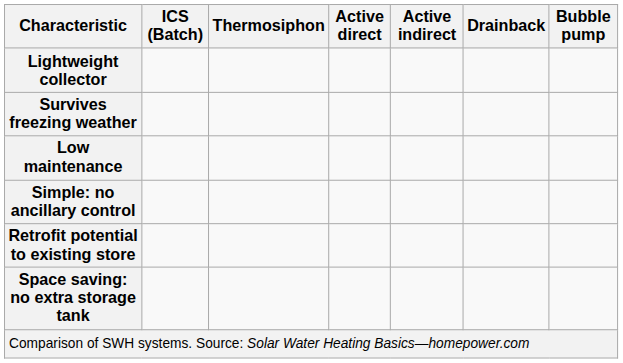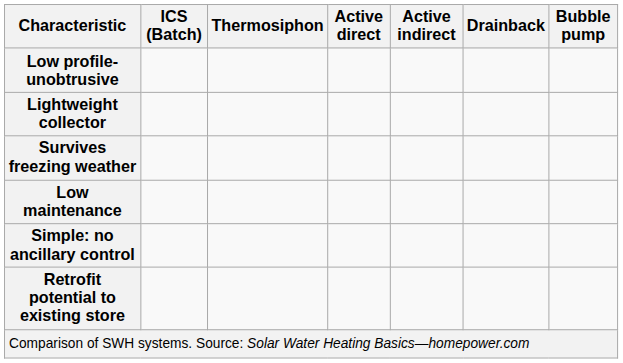+ row: Low profile-unobtrusive
- row: Space saving: no extra storage tank
